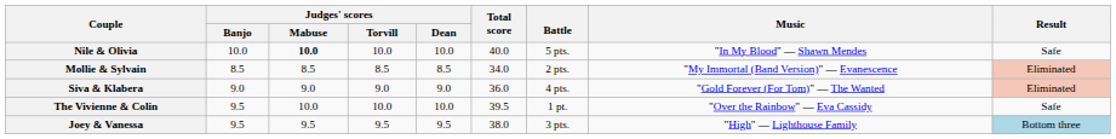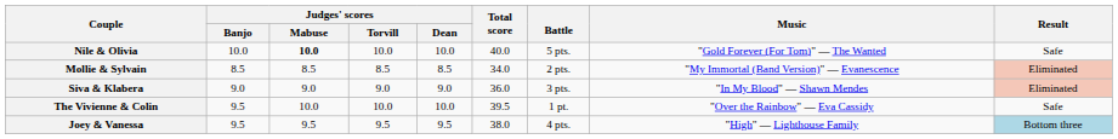Nile & Olivia | Music: "In My Blood" — Shawn Mendes -> "Gold Forever (For Tom)" — The Wanted
Siva & Klabera | Battle: 4 pts. -> 3 pts.
Siva & Klabera | Music: "Gold Forever (For Tom)" — The Wanted -> "In My Blood" — Shawn Mendes
Joey & Vanessa | Battle: 3 pts. -> 4 pts.
